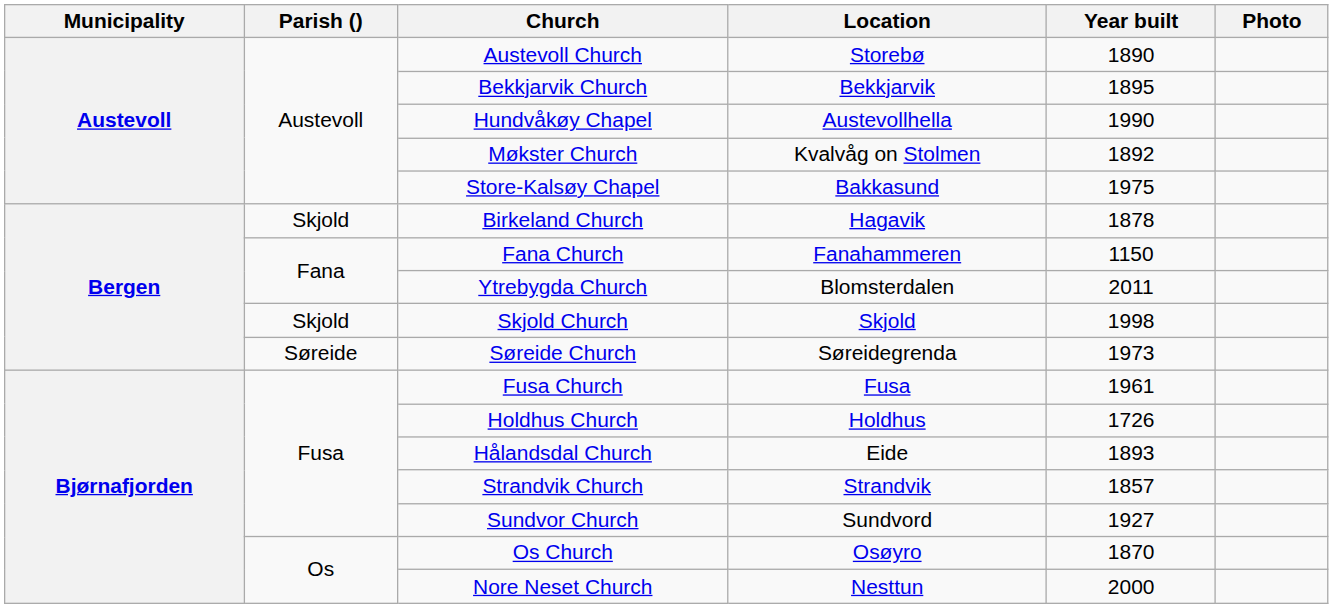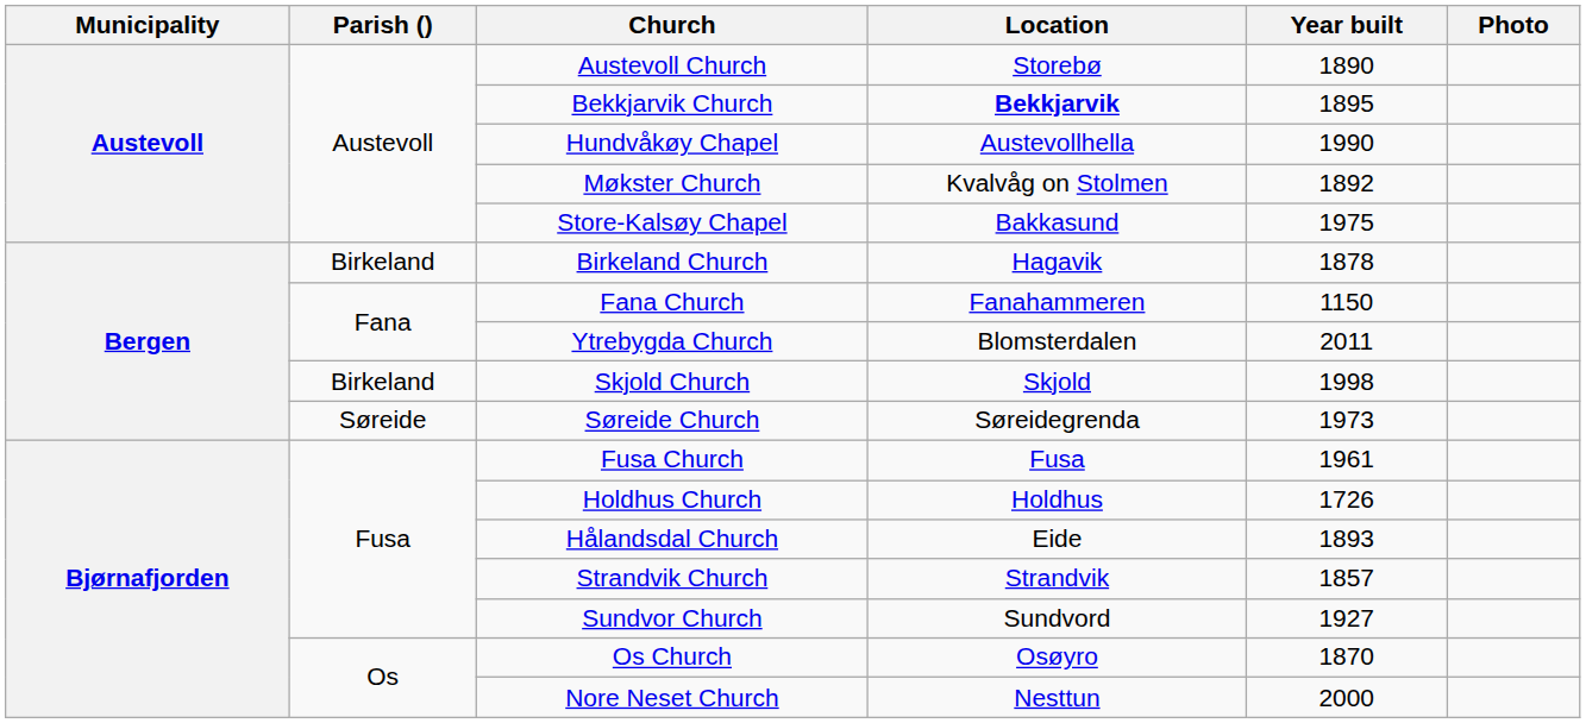Bekkjarvik Church | Location: normal -> bold
Birkeland Church | Parish (): Skjold -> Birkeland
Skjold Church | Parish (): Skjold -> Birkeland
